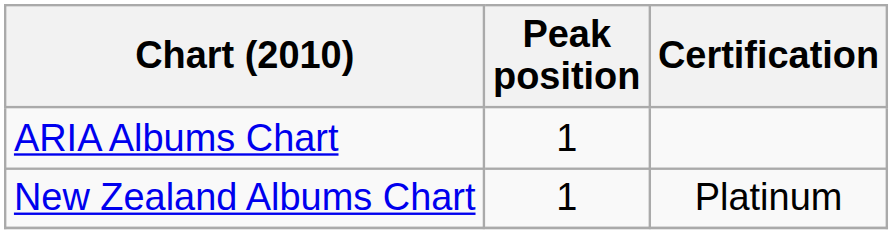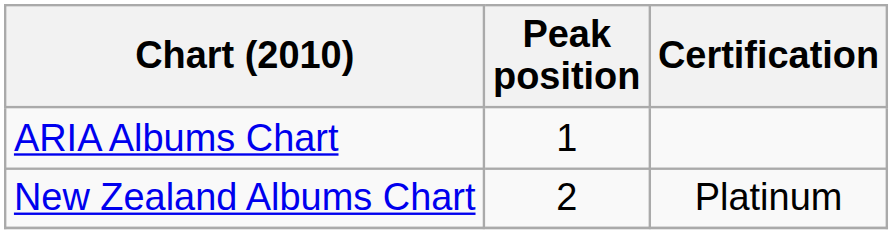New Zealand Albums Chart | Peak position: 1 -> 2
